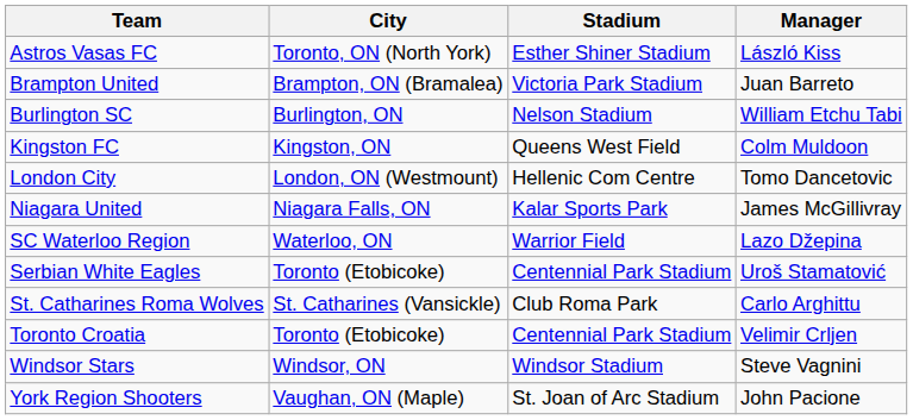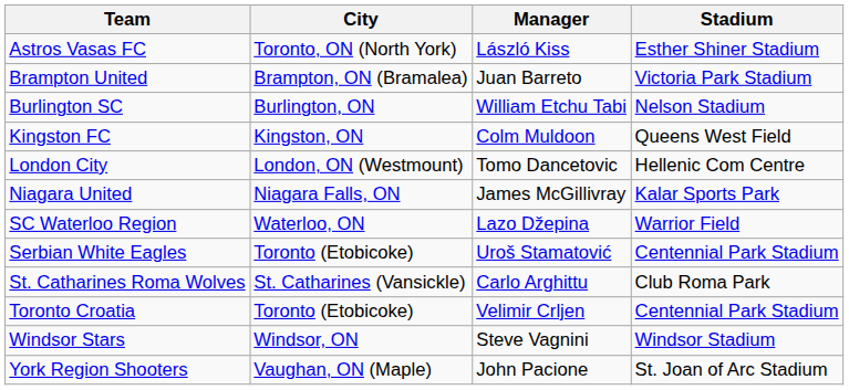columns swapped: Stadium <-> Manager
